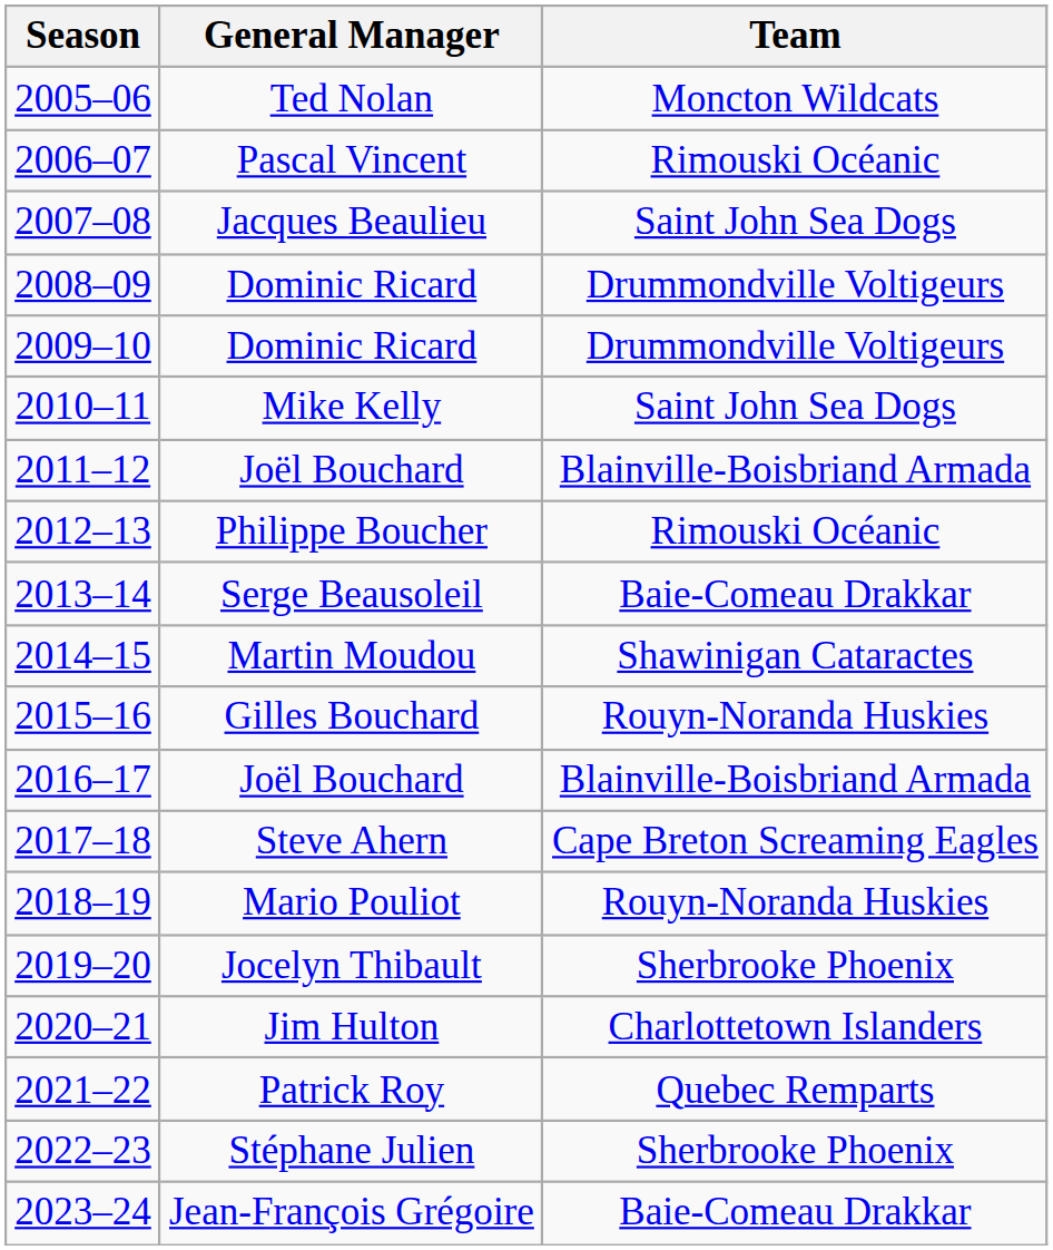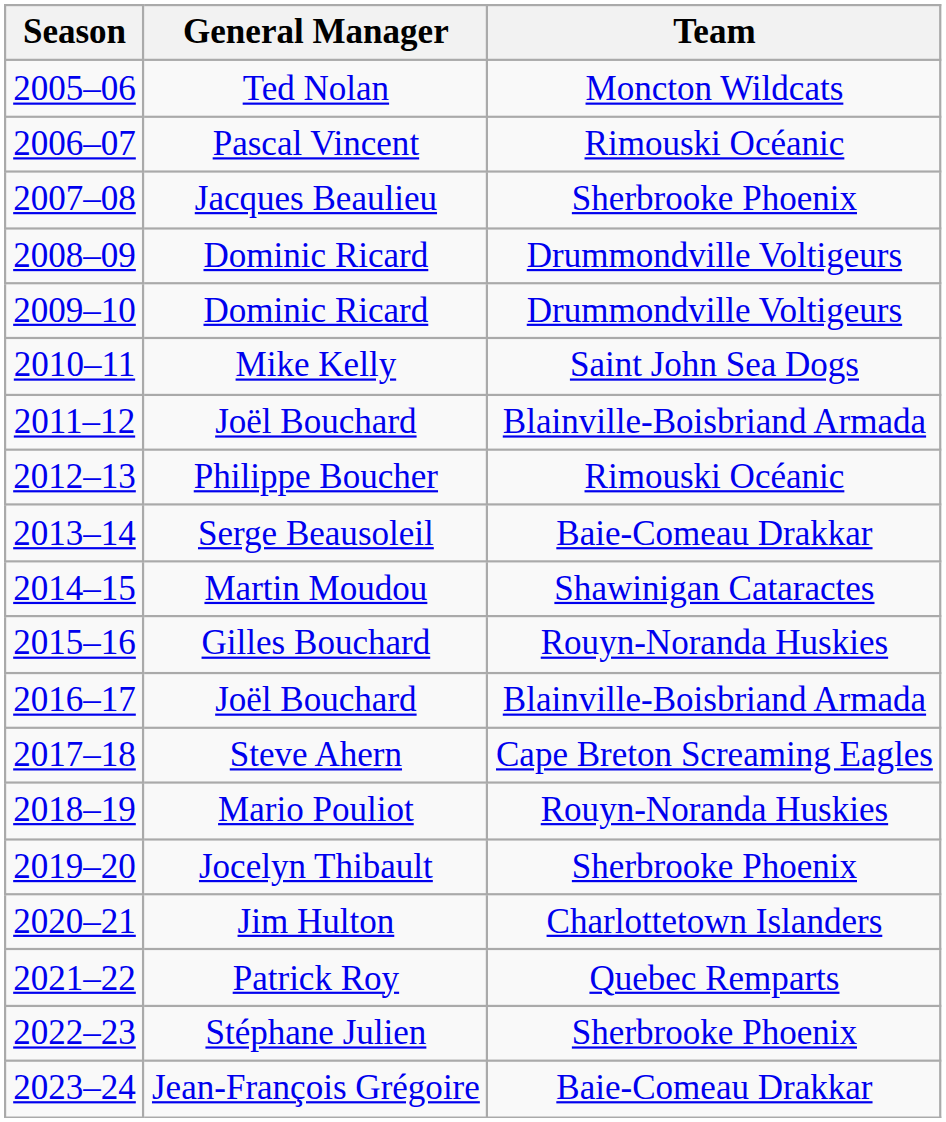2007–08 | Team: Saint John Sea Dogs -> Sherbrooke Phoenix
